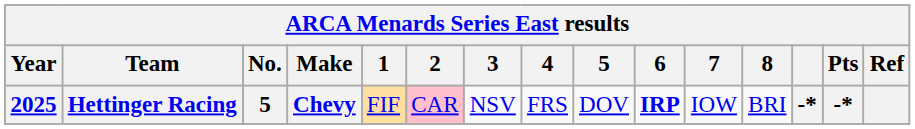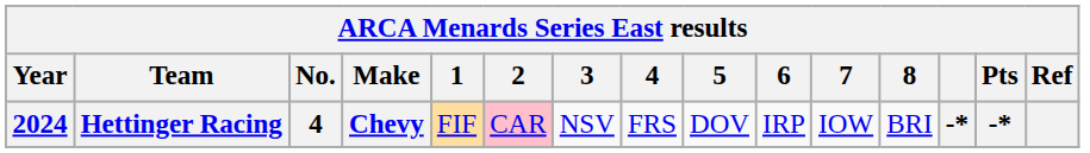Hettinger Racing | Year: 2025 -> 2024
Hettinger Racing | No.: 5 -> 4
Hettinger Racing | 6: bold -> normal
